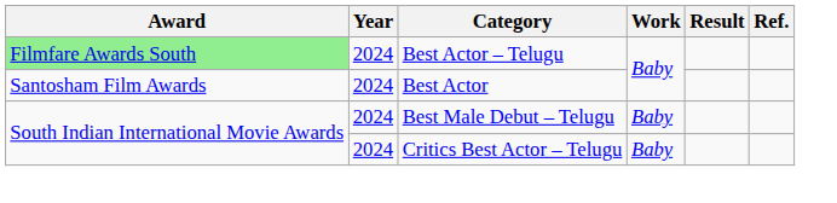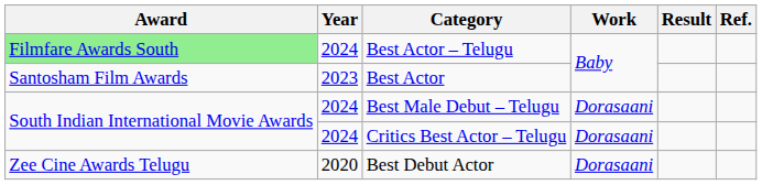Best Actor | Year: 2024 -> 2023
Best Male Debut – Telugu | Work: Baby -> Dorasaani
Critics Best Actor – Telugu | Work: Baby -> Dorasaani
+ row: Zee Cine Awards Telugu | 2020 | Best Debut Actor | Dorasaani
